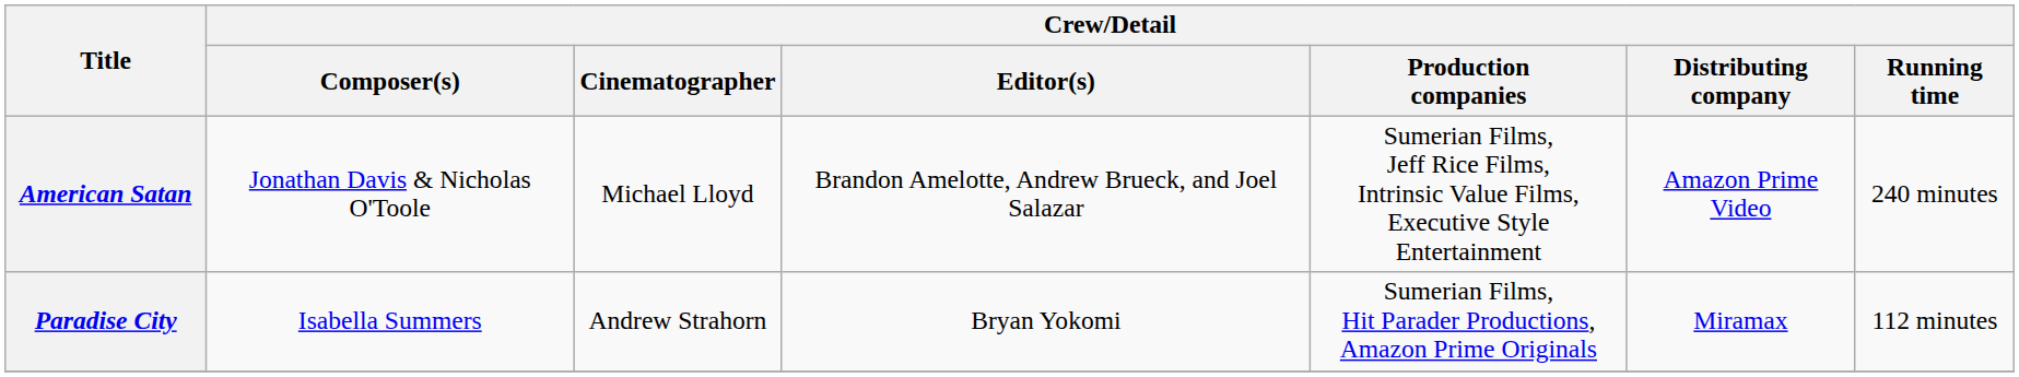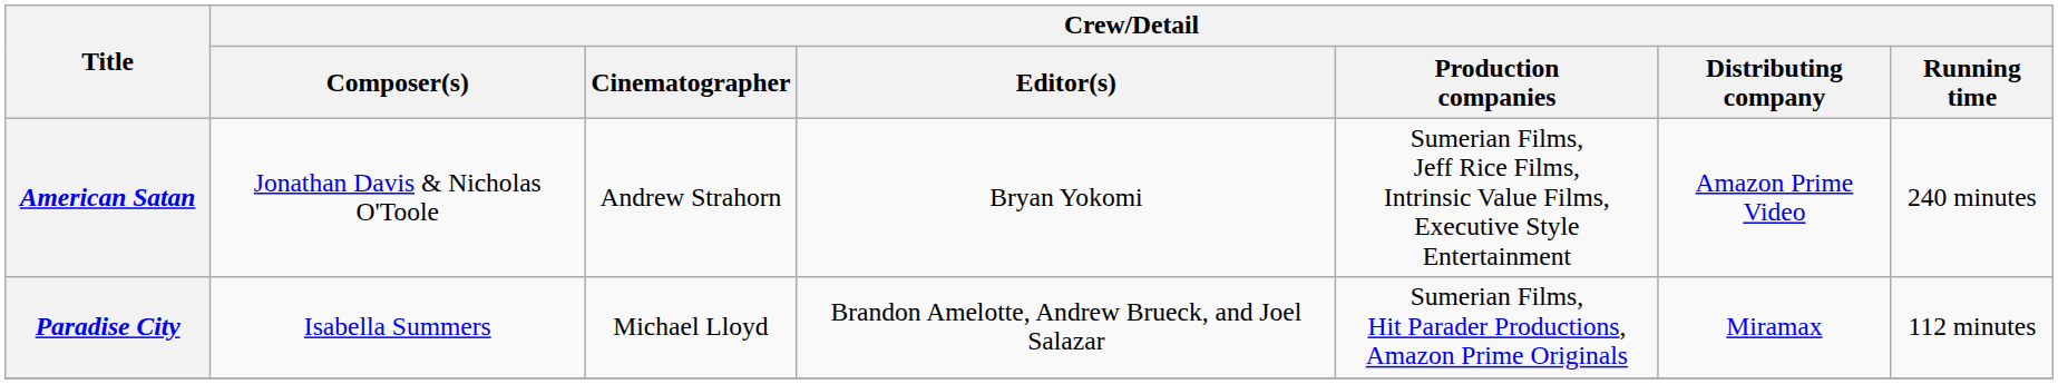American Satan | Crew/Detail / Cinematographer: Michael Lloyd -> Andrew Strahorn
American Satan | Crew/Detail / Editor(s): Brandon Amelotte, Andrew Brueck, and Joel Salazar -> Bryan Yokomi
Paradise City | Crew/Detail / Cinematographer: Andrew Strahorn -> Michael Lloyd
Paradise City | Crew/Detail / Editor(s): Bryan Yokomi -> Brandon Amelotte, Andrew Brueck, and Joel Salazar
